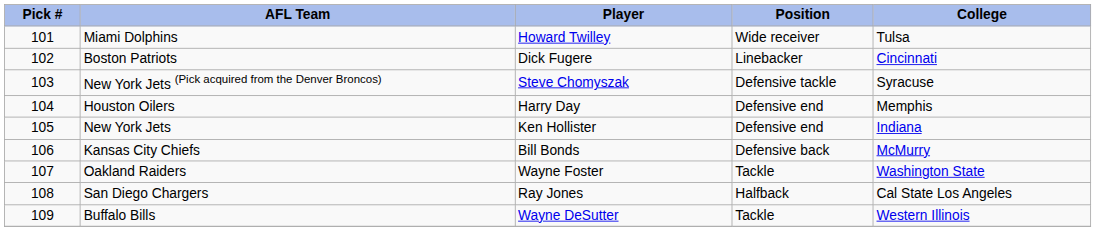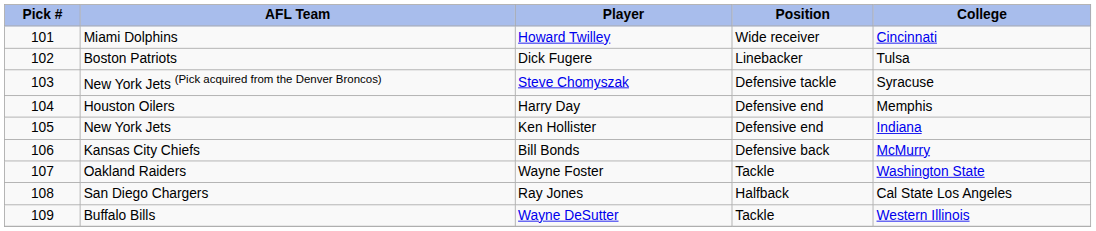Miami Dolphins | College: Tulsa -> Cincinnati
Boston Patriots | College: Cincinnati -> Tulsa
